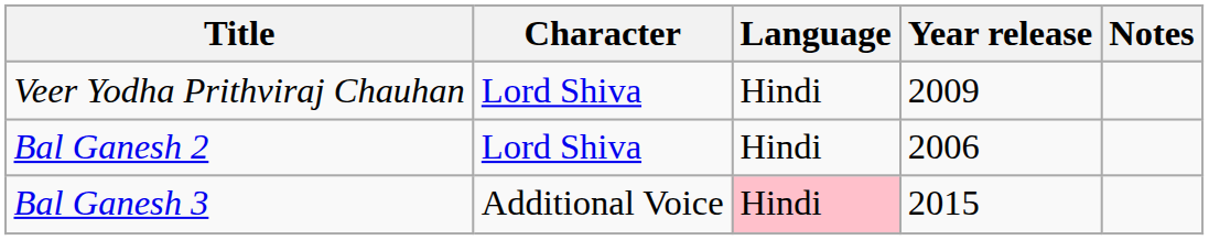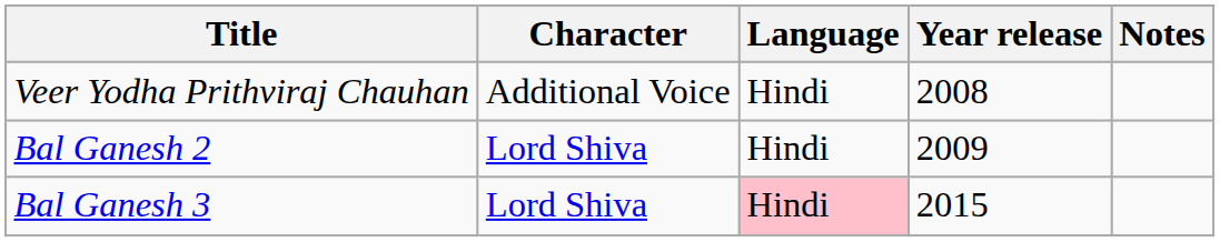Veer Yodha Prithviraj Chauhan | Character: Lord Shiva -> Additional Voice
Veer Yodha Prithviraj Chauhan | Year release: 2009 -> 2008
Bal Ganesh 2 | Year release: 2006 -> 2009
Bal Ganesh 3 | Character: Additional Voice -> Lord Shiva
